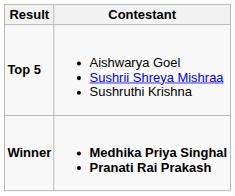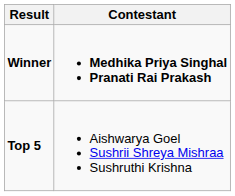rows swapped: Winner <-> Top 5
